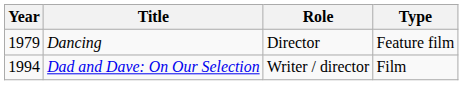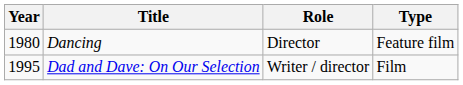Dancing | Year: 1979 -> 1980
Dad and Dave: On Our Selection | Year: 1994 -> 1995
